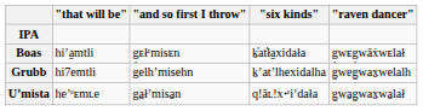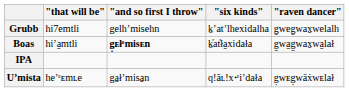rows swapped: IPA <-> Grubb
Boas | "and so first I throw": normal -> bold
Boas | "raven dancer": g̣wᴇg̣wāẋwᴇlał -> g̱wa̱g̱wax̱wa̱lał
Uʼmista | "raven dancer": g̱wa̱g̱wax̱wa̱lał -> g̣wᴇg̣wāẋwᴇlał
